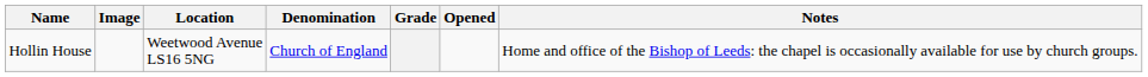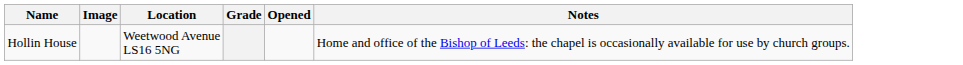- column: Denomination | Church of England
